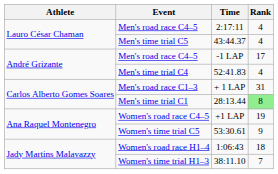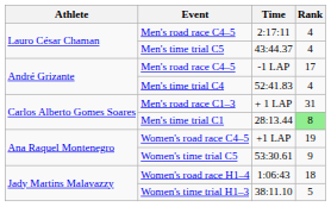Women's time trial H1–3 | Rank: 7 -> 5
